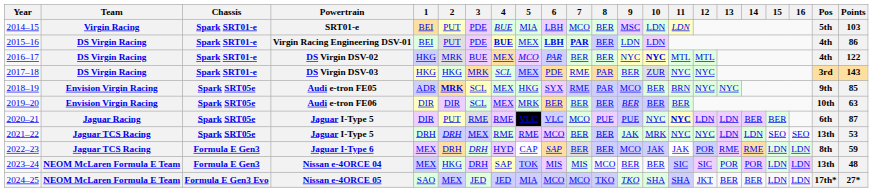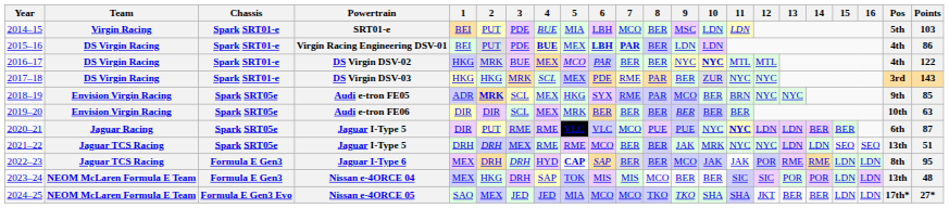2021–22 / Jaguar I-Type 5 | Points: 53 -> 51
Jaguar I-Type 6 | 5: normal -> bold
Jaguar I-Type 6 | Points: 59 -> 95
